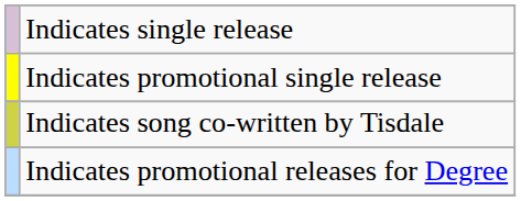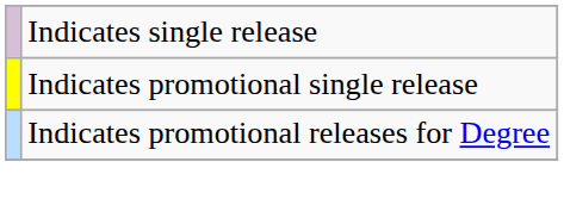- row: Indicates song co-written by Tisdale
